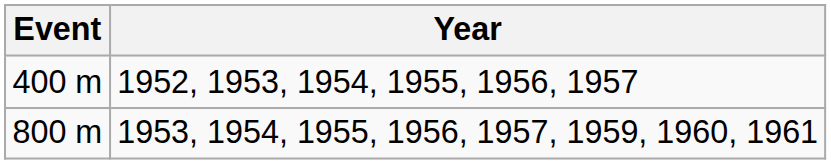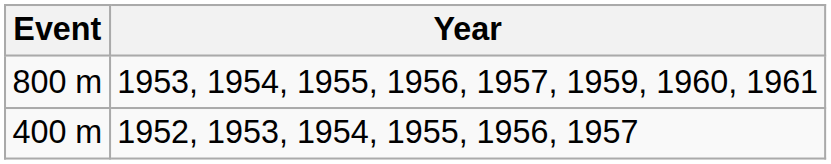rows swapped: 400 m <-> 800 m
